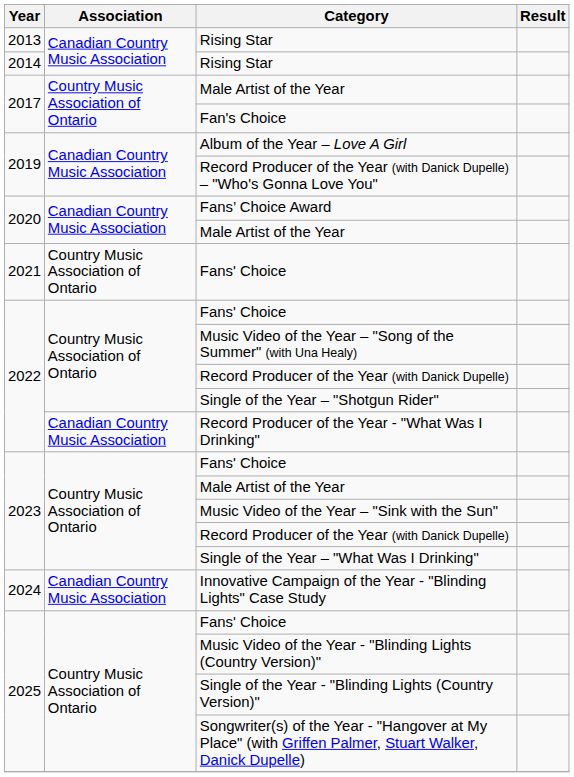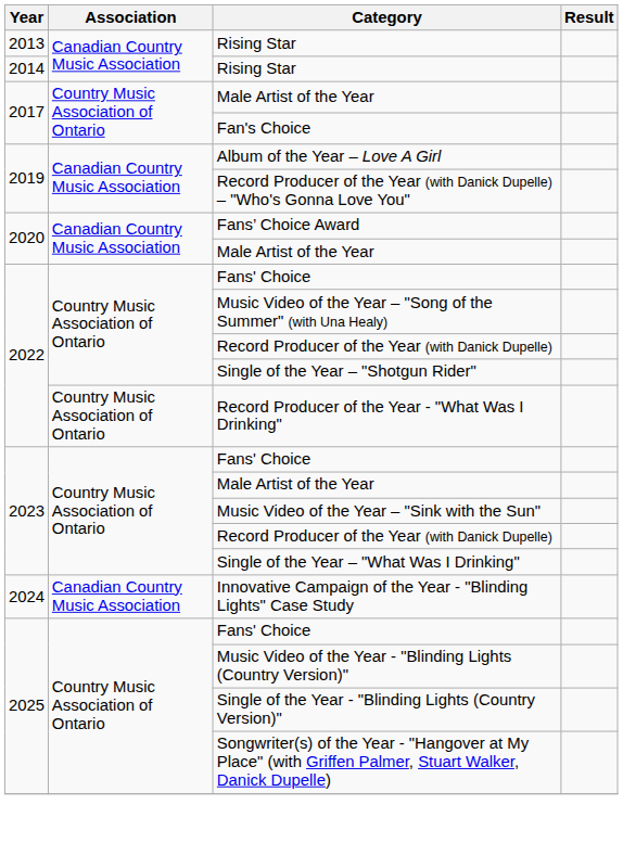- row: 2021 | Country Music Association of Ontario | Fans' Choice
Record Producer of the Year - "What Was I Drinking" | Association: Canadian Country Music Association -> Country Music Association of Ontario
